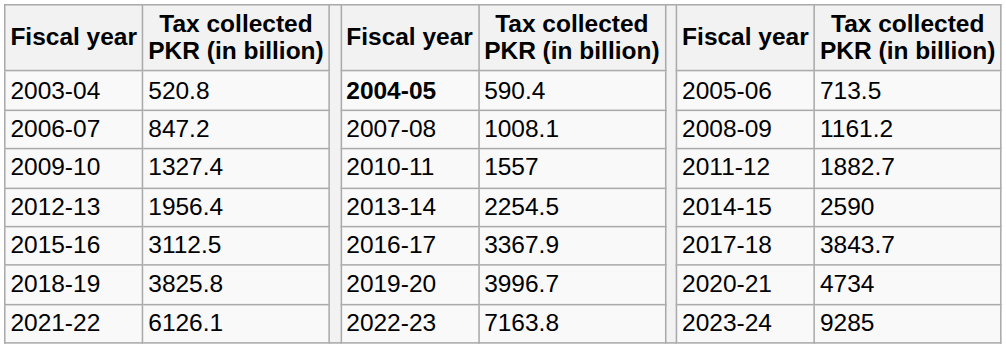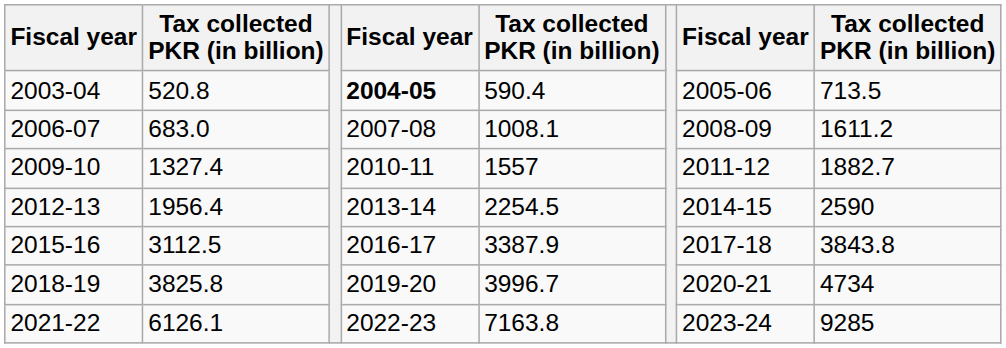2006-07 | column 2: 847.2 -> 683.0
2006-07 | column 8: 1161.2 -> 1611.2
2015-16 | column 5: 3367.9 -> 3387.9
2015-16 | column 8: 3843.7 -> 3843.8
